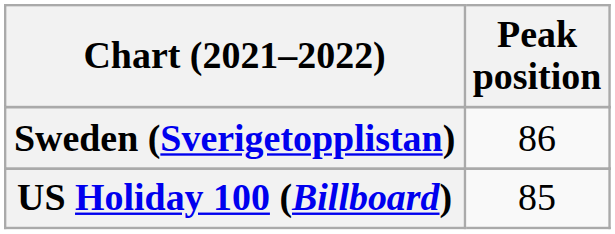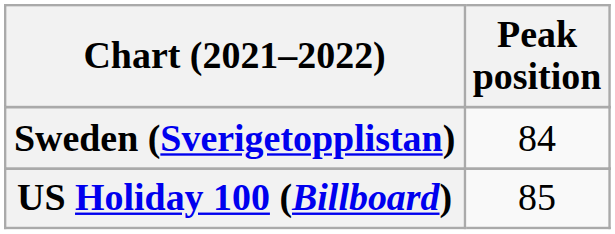Sweden (Sverigetopplistan) | Peak position: 86 -> 84
